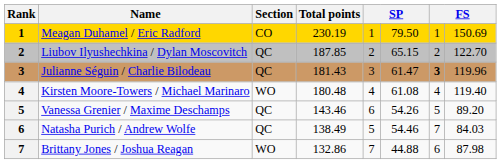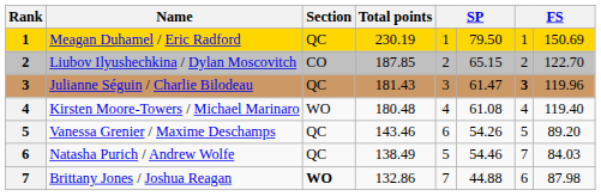Meagan Duhamel / Eric Radford | Section: CO -> QC
Liubov Ilyushechkina / Dylan Moscovitch | Section: QC -> CO
Brittany Jones / Joshua Reagan | Section: normal -> bold
